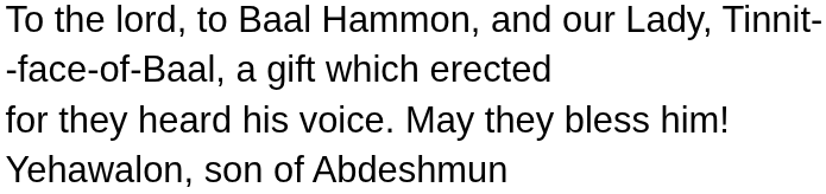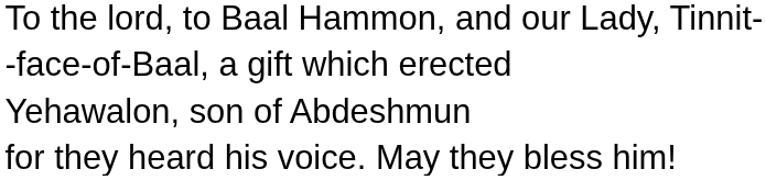rows swapped: Yehawalon, son of Abdeshmun <-> for they heard his voice. May they bless him!
